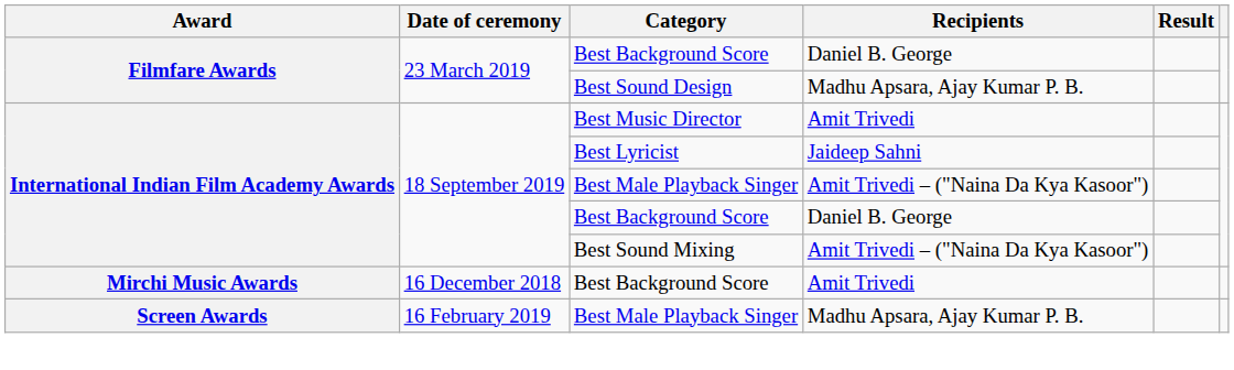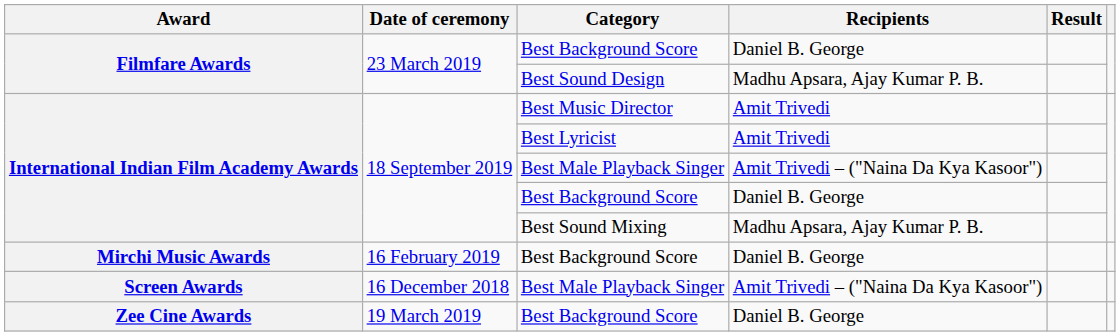Best Lyricist | Recipients: Jaideep Sahni -> Amit Trivedi
Best Sound Mixing | Recipients: Amit Trivedi – ("Naina Da Kya Kasoor") -> Madhu Apsara, Ajay Kumar P. B.
Mirchi Music Awards / Best Background Score | Date of ceremony: 16 December 2018 -> 16 February 2019
Mirchi Music Awards / Best Background Score | Recipients: Amit Trivedi -> Daniel B. George
Screen Awards / Best Male Playback Singer | Date of ceremony: 16 February 2019 -> 16 December 2018
Screen Awards / Best Male Playback Singer | Recipients: Madhu Apsara, Ajay Kumar P. B. -> Amit Trivedi – ("Naina Da Kya Kasoor")
+ row: Zee Cine Awards | 19 March 2019 | Best Background Score | Daniel B. George
